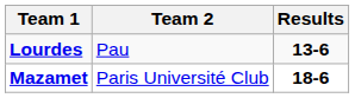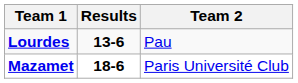columns swapped: Team 2 <-> Results
